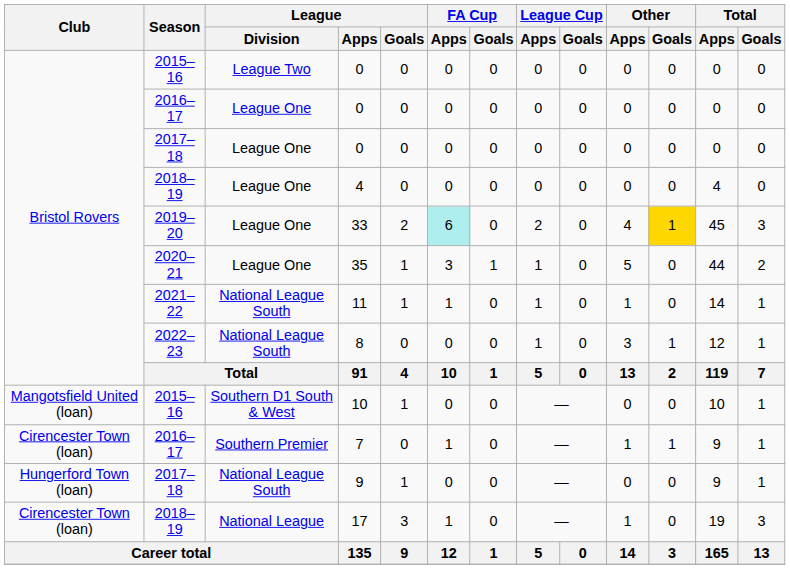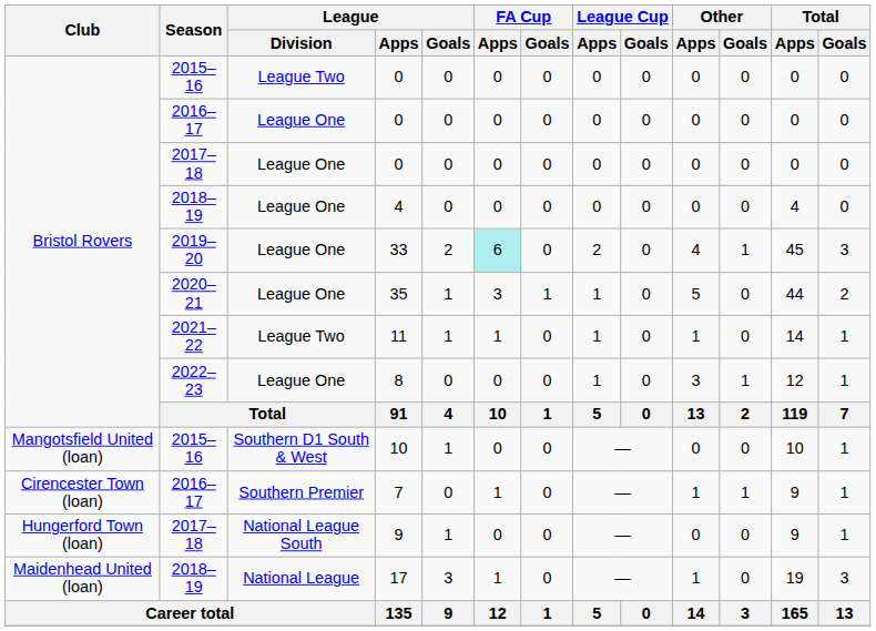33 | Other / Goals: gold background -> no background
11 | League / Division: National League South -> League Two
8 | League / Division: National League South -> League One
17 | Club: Cirencester Town (loan) -> Maidenhead United (loan)
